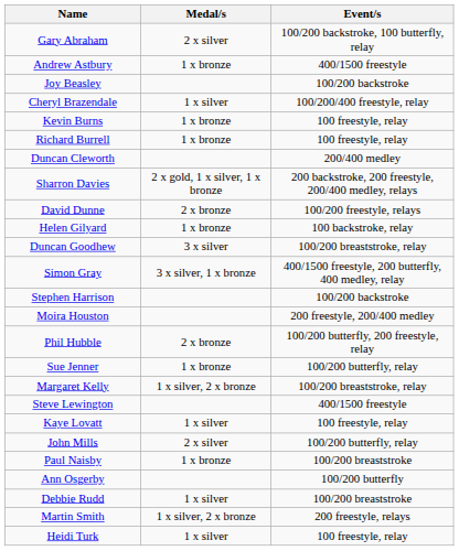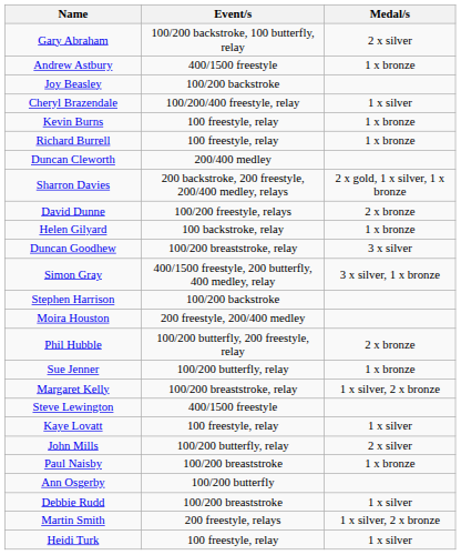columns swapped: Event/s <-> Medal/s
